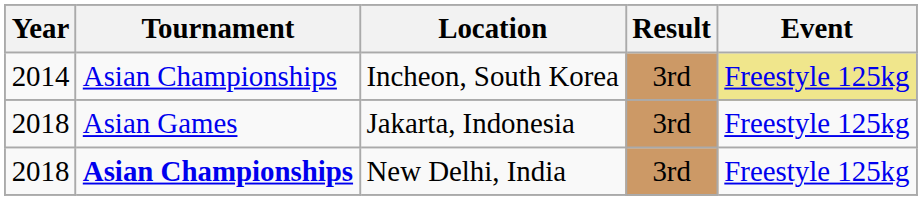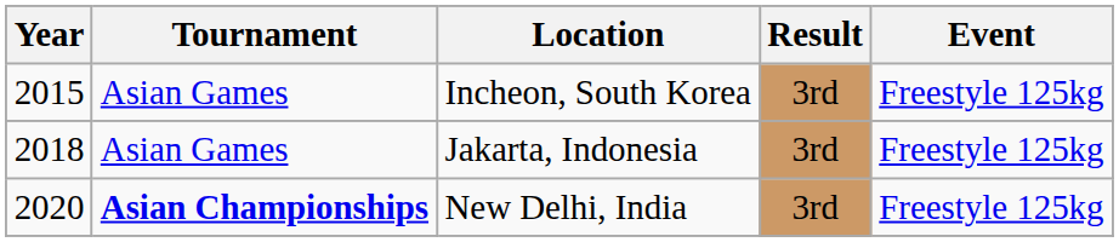Incheon, South Korea | Year: 2014 -> 2015
Incheon, South Korea | Tournament: Asian Championships -> Asian Games
Incheon, South Korea | Event: khaki background -> no background
New Delhi, India | Year: 2018 -> 2020
